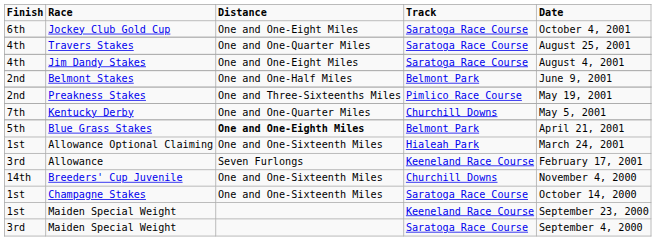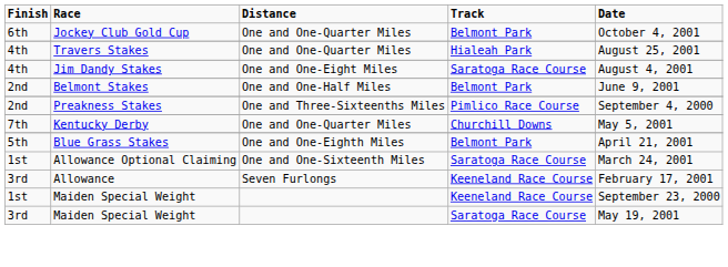Jockey Club Gold Cup | Distance: One and One-Eight Miles -> One and One-Quarter Miles
Jockey Club Gold Cup | Track: Saratoga Race Course -> Belmont Park
Travers Stakes | Track: Saratoga Race Course -> Hialeah Park
Preakness Stakes | Date: May 19, 2001 -> September 4, 2000
Blue Grass Stakes | Distance: bold -> normal
Allowance Optional Claiming | Track: Hialeah Park -> Saratoga Race Course
- row: 14th | Breeders' Cup Juvenile | One and One-Sixteenth Miles | Churchill Downs | November 4, 2000
- row: 1st | Champagne Stakes | One and One-Sixteenth Miles | Saratoga Race Course | October 14, 2000
3rd / Maiden Special Weight | Date: September 4, 2000 -> May 19, 2001
